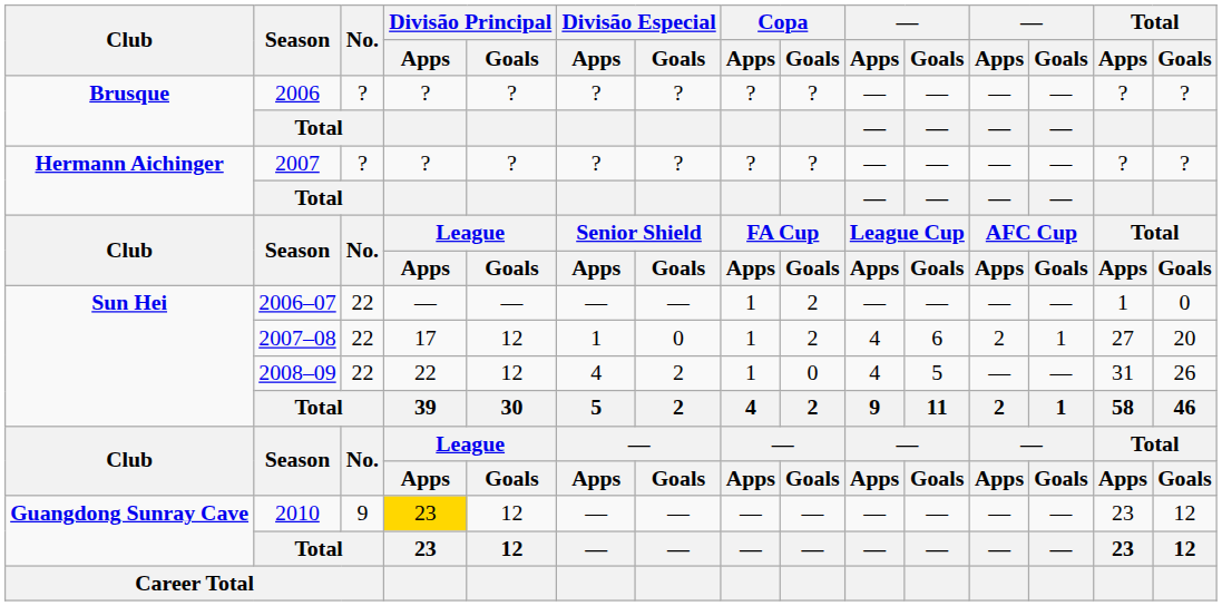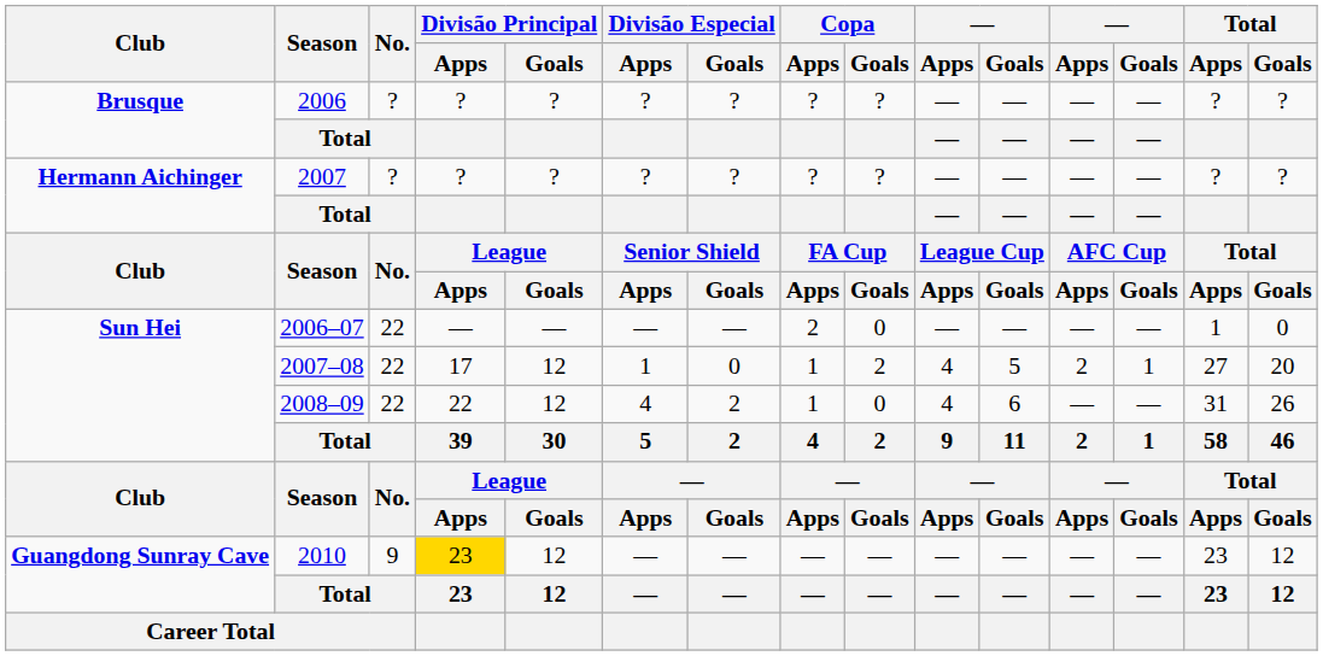2006–07 | Copa / Apps: 1 -> 2
2006–07 | Copa / Goals: 2 -> 0
2007–08 | column 11: 6 -> 5
2008–09 | column 11: 5 -> 6
